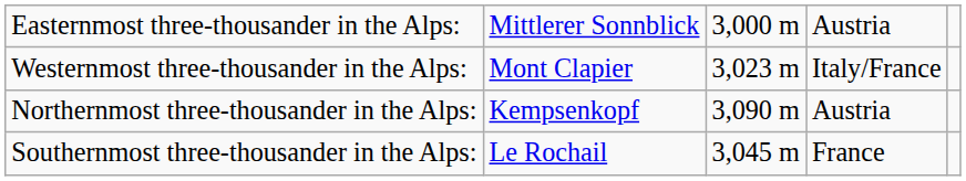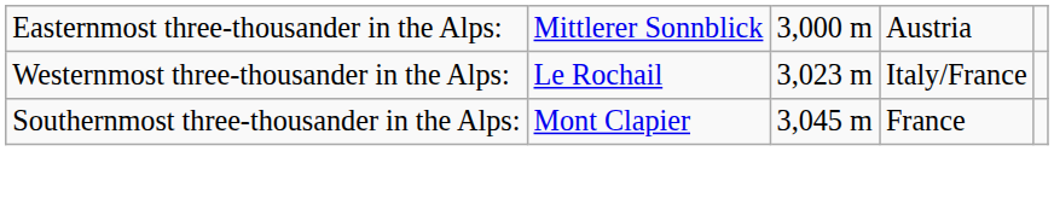Westernmost three-thousander in the Alps: | column 2: Mont Clapier -> Le Rochail
- row: Northernmost three-thousander in the Alps: | Kempsenkopf | 3,090 m | Austria
Southernmost three-thousander in the Alps: | column 2: Le Rochail -> Mont Clapier
